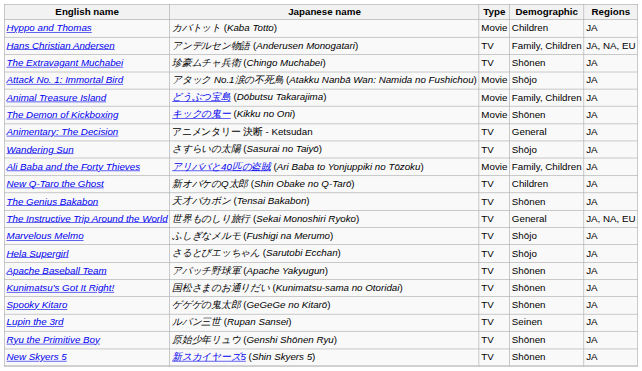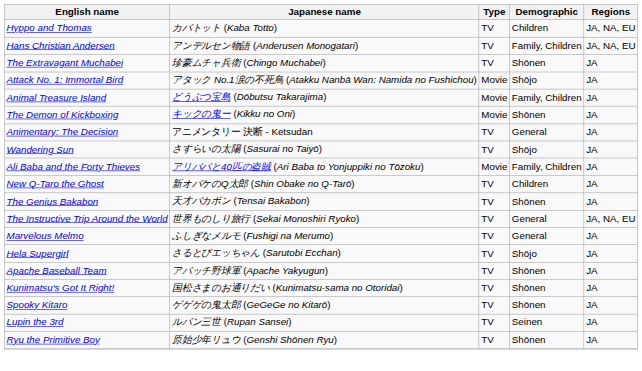Hyppo and Thomas | Type: Movie -> TV
Hyppo and Thomas | Regions: JA -> JA, NA, EU
Marvelous Melmo | Demographic: Shōjo -> General
- row: New Skyers 5 | 新スカイヤーズ5 (Shin Skyers 5) | TV | Shōnen | JA
